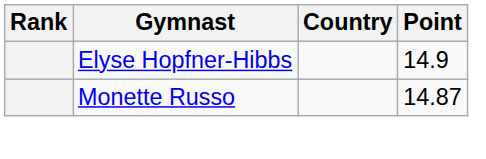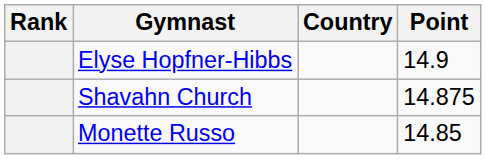+ row: Shavahn Church | 14.875
Monette Russo | Point: 14.87 -> 14.85
